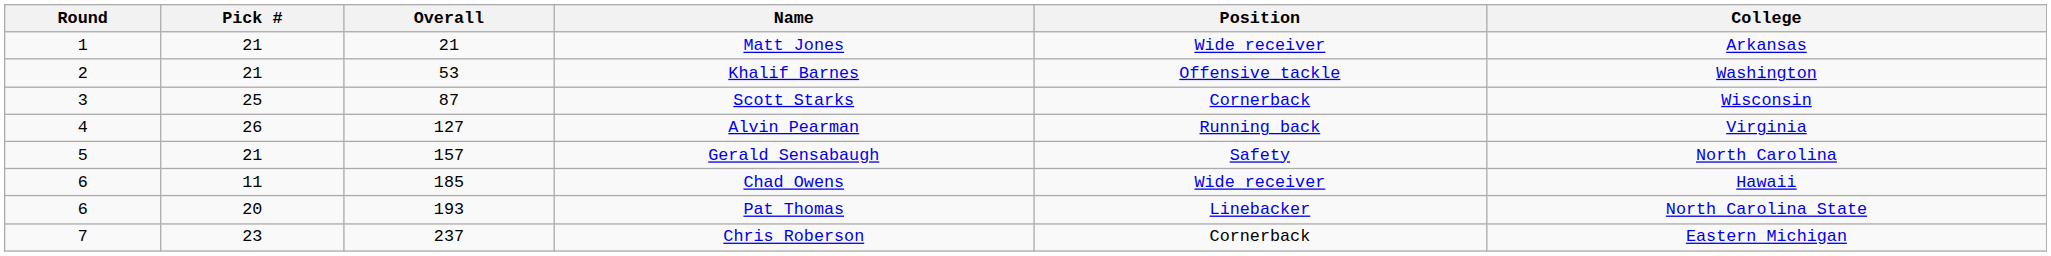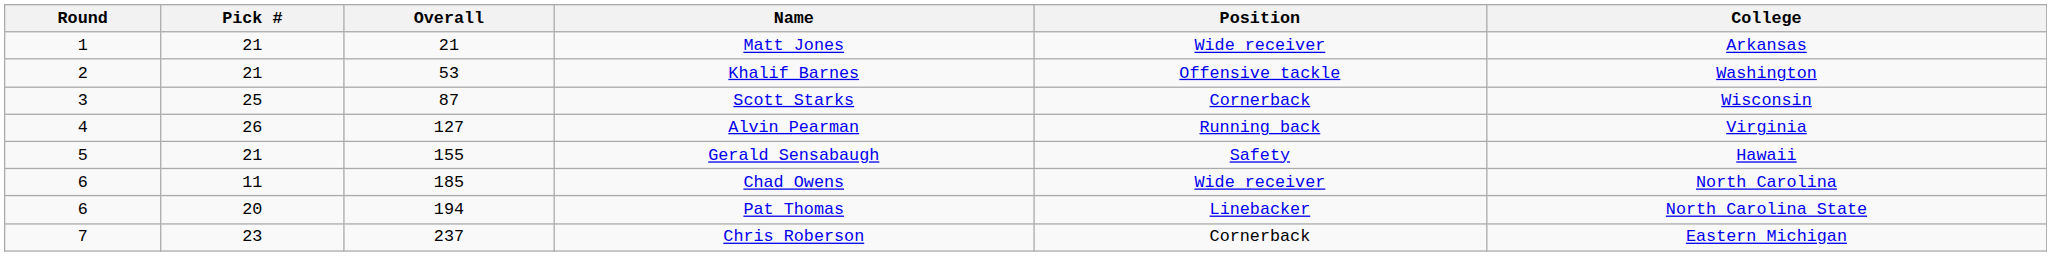Gerald Sensabaugh | Overall: 157 -> 155
Gerald Sensabaugh | College: North Carolina -> Hawaii
Chad Owens | College: Hawaii -> North Carolina
Pat Thomas | Overall: 193 -> 194
